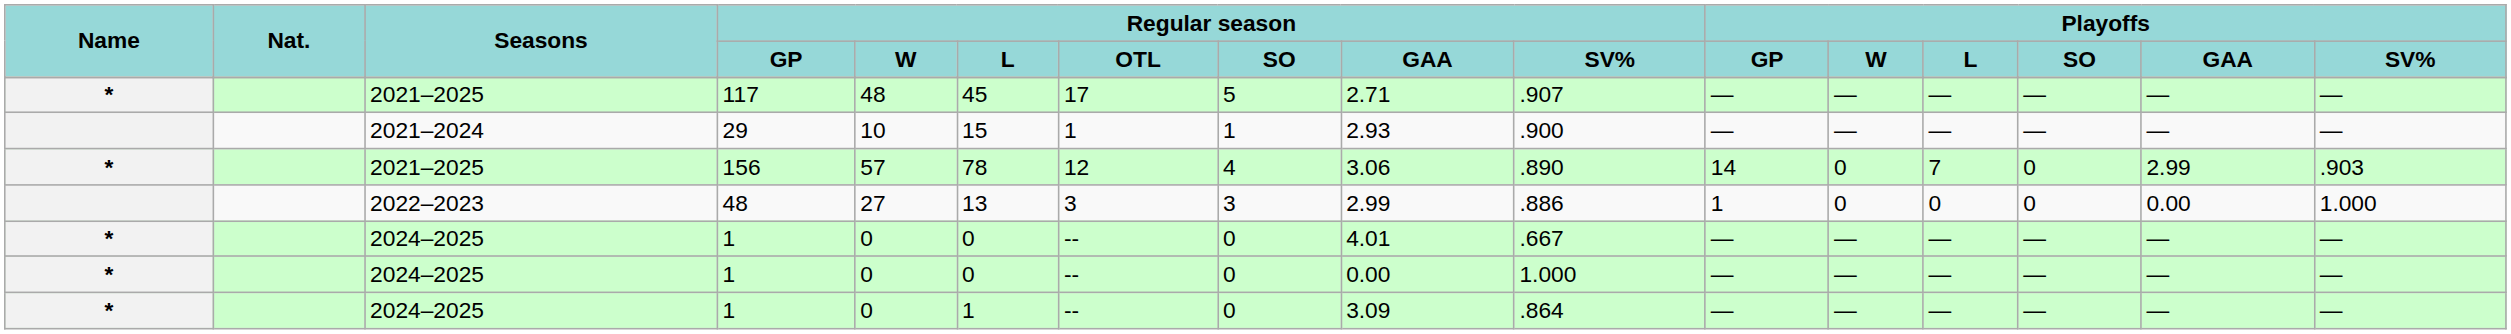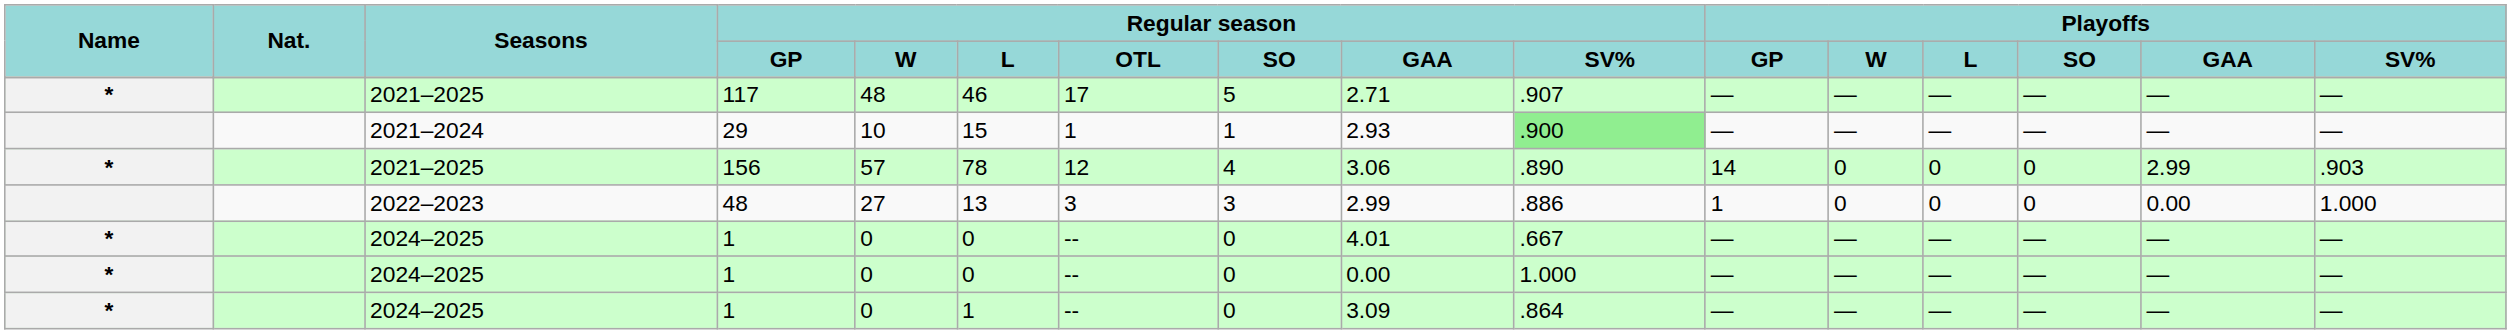117 | Regular season / L: 45 -> 46
29 | Regular season / SV%: no background -> lightgreen background
156 | Playoffs / L: 7 -> 0
